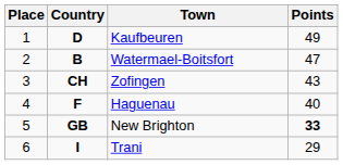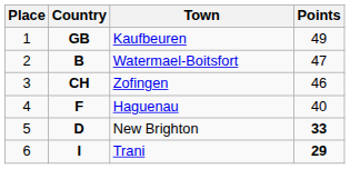Kaufbeuren | Country: D -> GB
Zofingen | Points: 43 -> 46
New Brighton | Country: GB -> D
Trani | Points: normal -> bold
